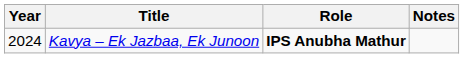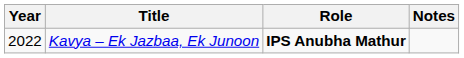Kavya – Ek Jazbaa, Ek Junoon | Year: 2024 -> 2022
